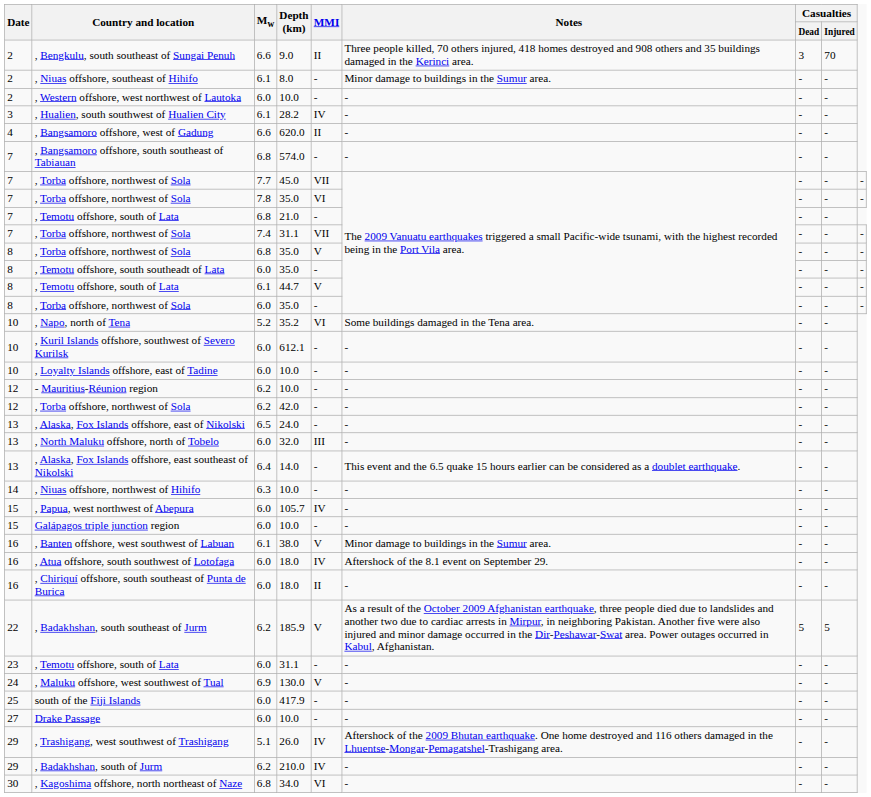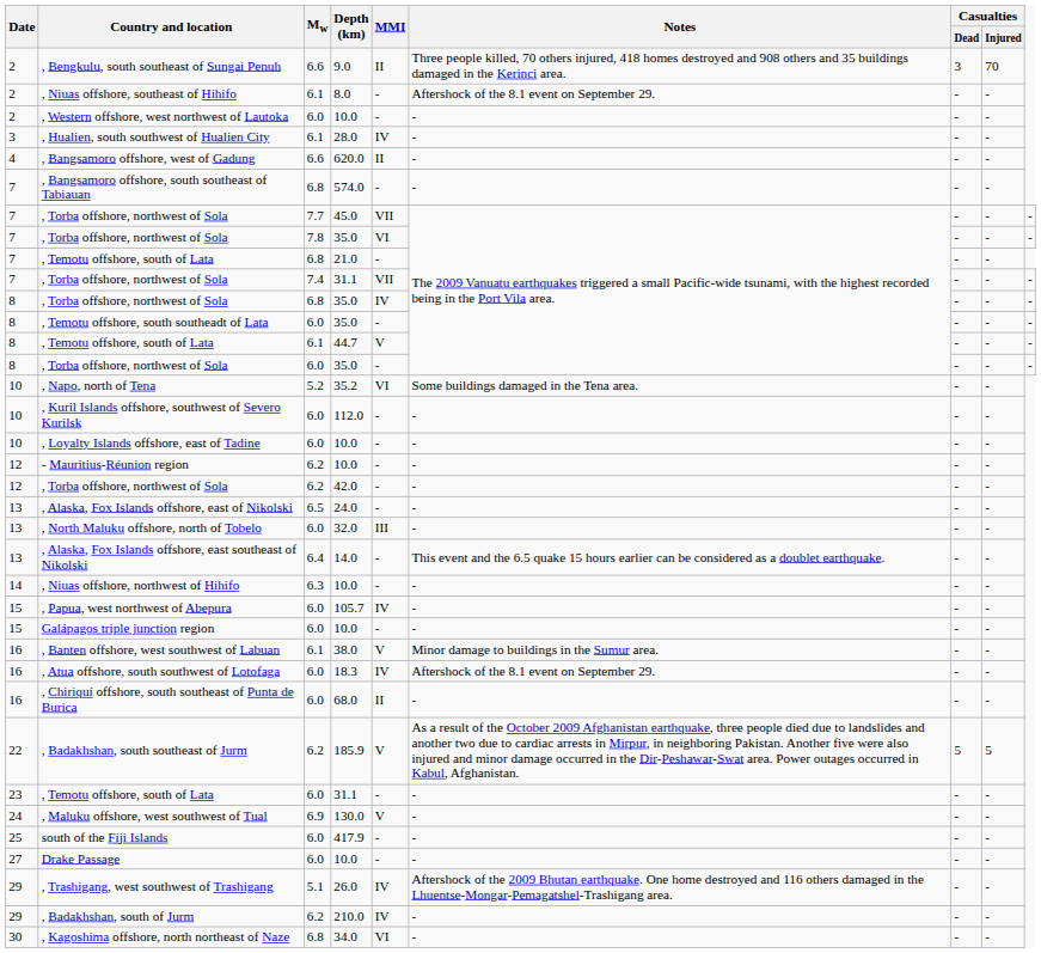, Niuas offshore, southeast of Hihifo | Notes: Minor damage to buildings in the Sumur area. -> Aftershock of the 8.1 event on September 29.
, Hualien, south southwest of Hualien City | Depth (km): 28.2 -> 28.0
, Torba offshore, northwest of Sola / 6.8 | MMI: V -> IV
, Kuril Islands offshore, southwest of Severo Kurilsk | Depth (km): 612.1 -> 112.0
, Atua offshore, south southwest of Lotofaga | Depth (km): 18.0 -> 18.3
, Chiriquí offshore, south southeast of Punta de Burica | Depth (km): 18.0 -> 68.0
